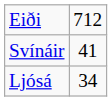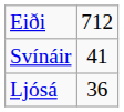Ljósá | column 2: 34 -> 36
